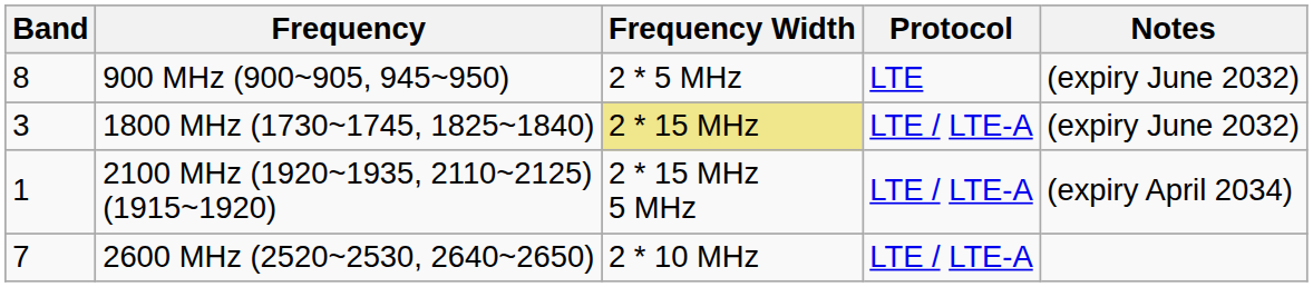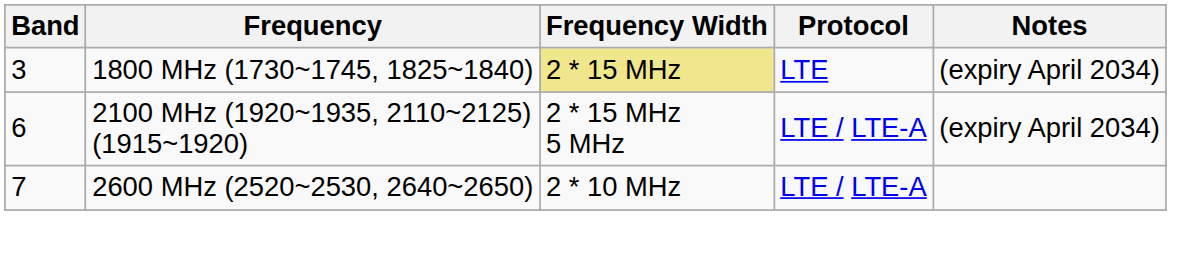- row: 8 | 900 MHz (900~905, 945~950) | 2 * 5 MHz | LTE | (expiry June 2032)
1800 MHz (1730~1745, 1825~1840) | Protocol: LTE / LTE-A -> LTE
1800 MHz (1730~1745, 1825~1840) | Notes: (expiry June 2032) -> (expiry April 2034)
2100 MHz (1920~1935, 2110~2125) (1915~1920) | Band: 1 -> 6
